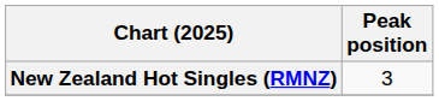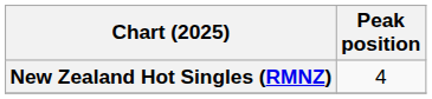New Zealand Hot Singles (RMNZ) | Peak position: 3 -> 4
